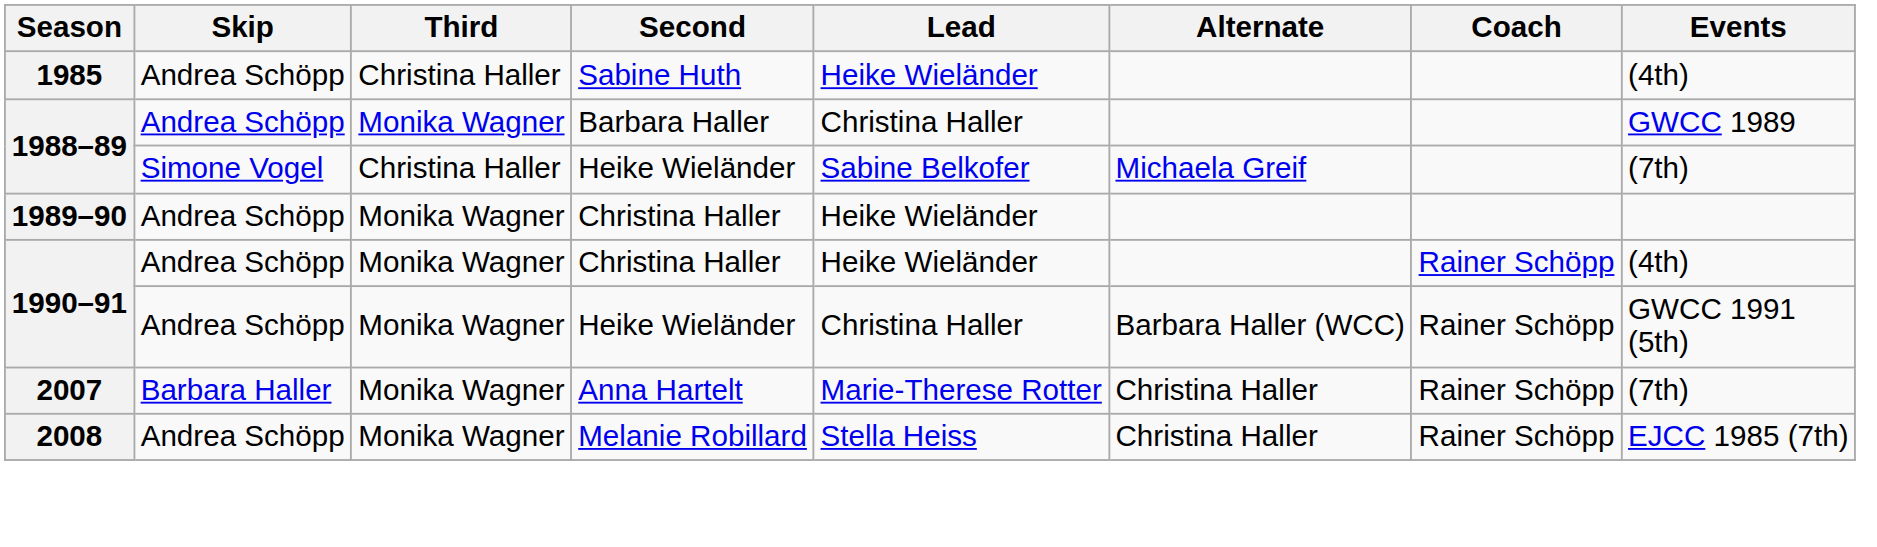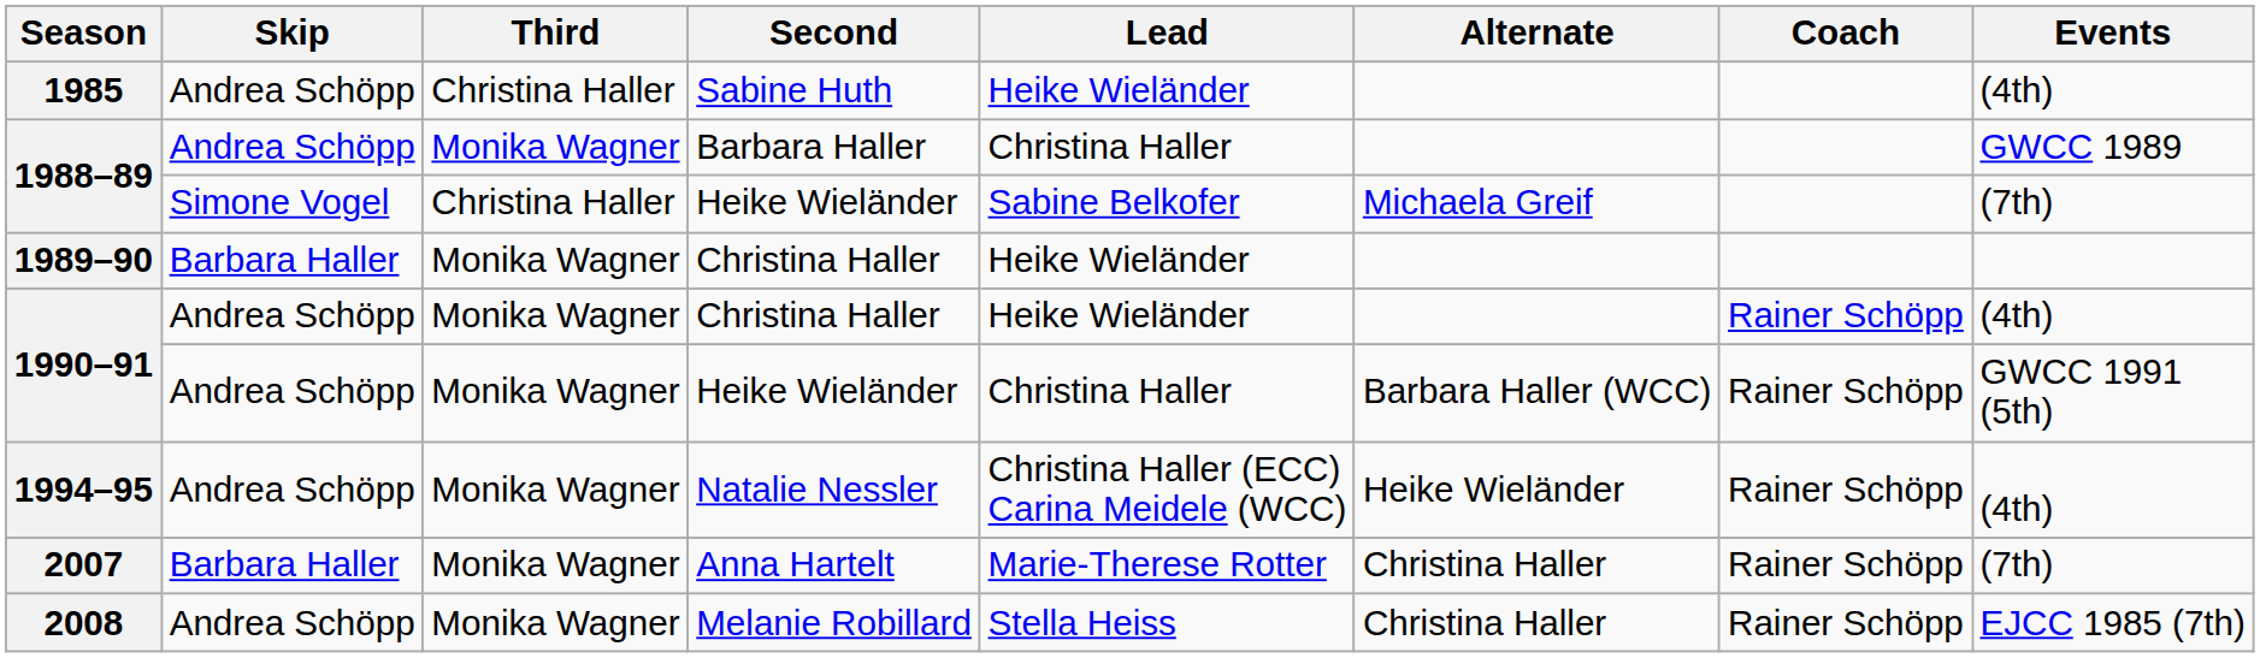1989–90 | Skip: Andrea Schöpp -> Barbara Haller
+ row: 1994–95 | Andrea Schöpp | Monika Wagner | Natalie Nessler | Christina Haller (ECC) Carina Meidele (WCC) | Heike Wieländer | Rainer Schöpp | (4th)
